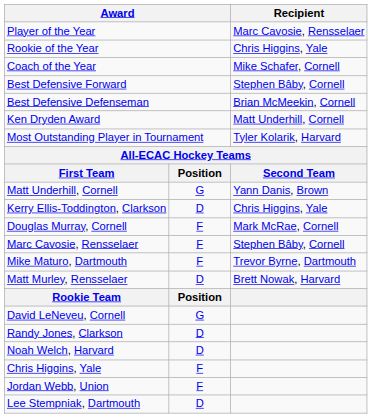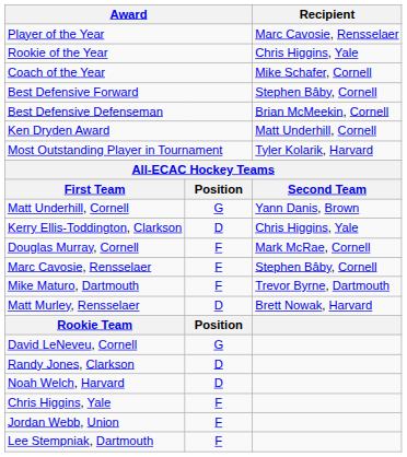Lee Stempniak, Dartmouth | column 2: D -> F
